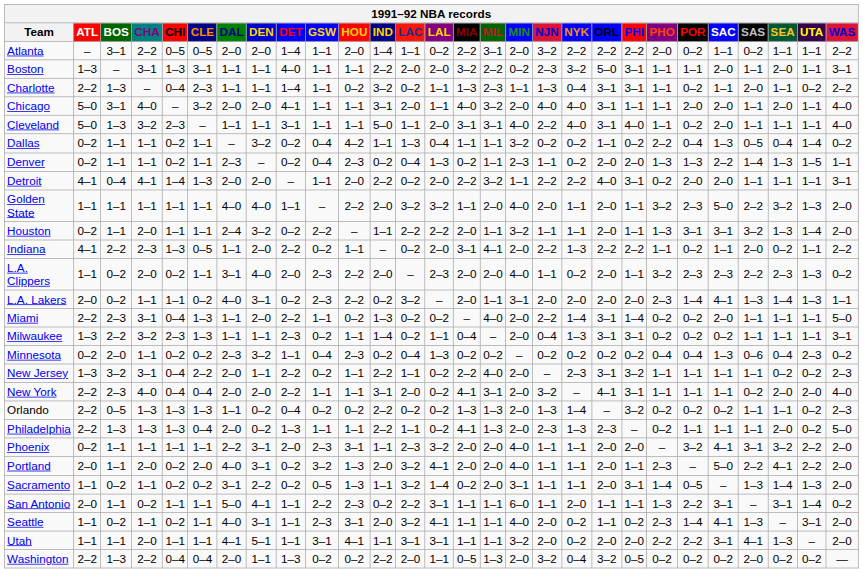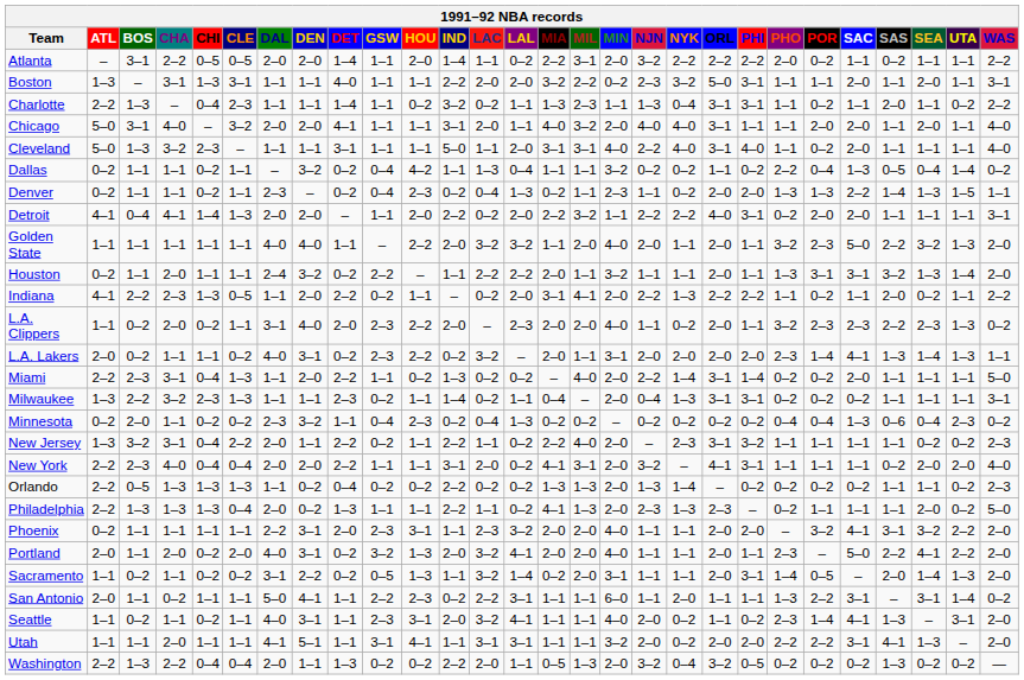Orlando | PHI: 3–2 -> 0–2
Sacramento | SAS: 1–3 -> 2–0
Washington | SAS: 2–0 -> 1–3
